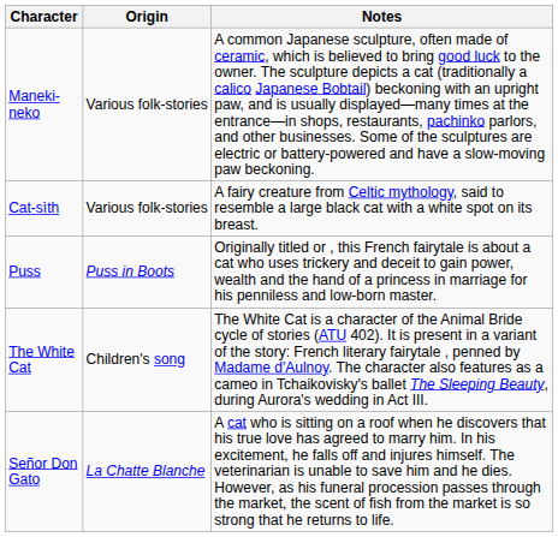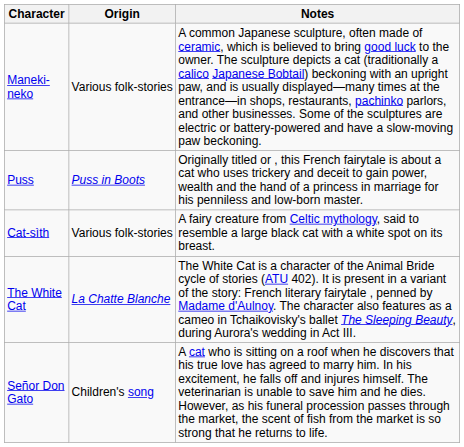rows swapped: Puss <-> Cat-sìth
The White Cat | Origin: Children's song -> La Chatte Blanche
Señor Don Gato | Origin: La Chatte Blanche -> Children's song
